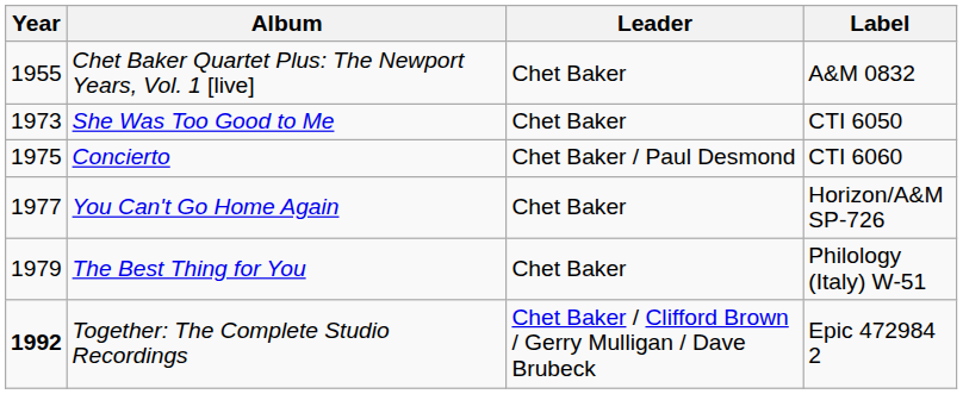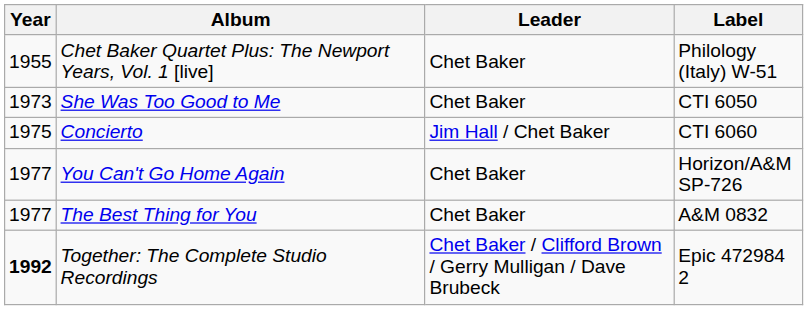Chet Baker Quartet Plus: The Newport Years, Vol. 1 [live] | Label: A&M 0832 -> Philology (Italy) W-51
Concierto | Leader: Chet Baker / Paul Desmond -> Jim Hall / Chet Baker
The Best Thing for You | Year: 1979 -> 1977
The Best Thing for You | Label: Philology (Italy) W-51 -> A&M 0832
